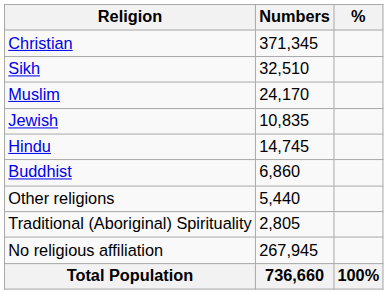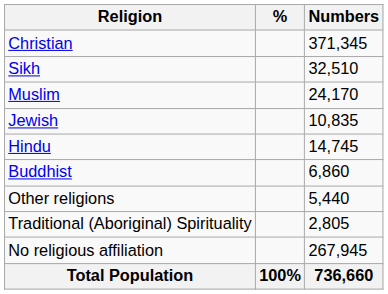columns swapped: Numbers <-> %
